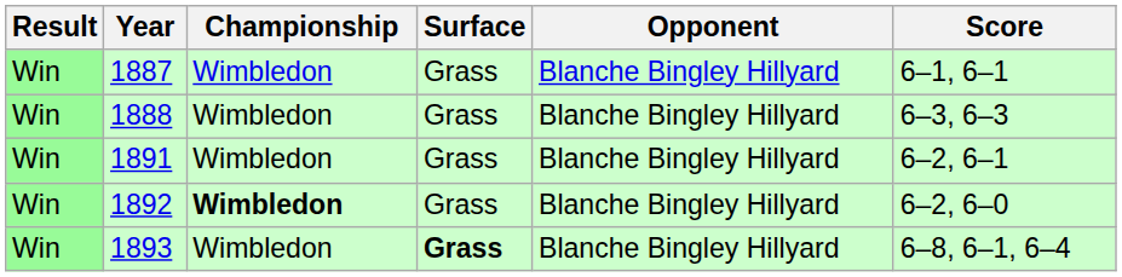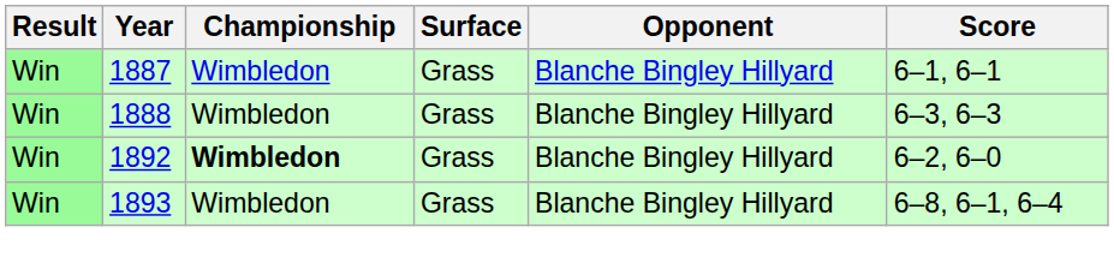- row: Win | 1891 | Wimbledon | Grass | Blanche Bingley Hillyard | 6–2, 6–1
1893 | Surface: bold -> normal
